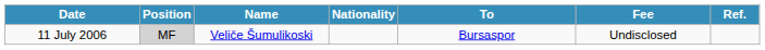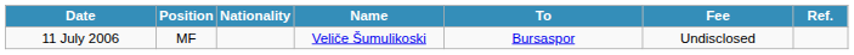columns swapped: Nationality <-> Name
11 July 2006 | Position: lightgrey background -> no background
